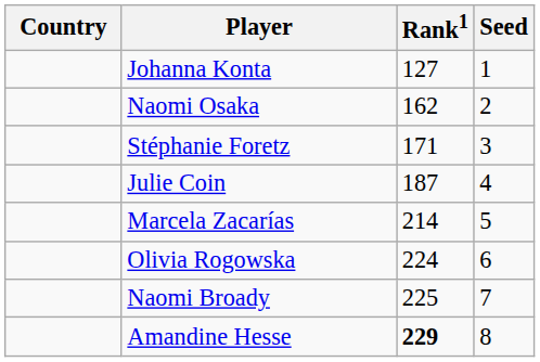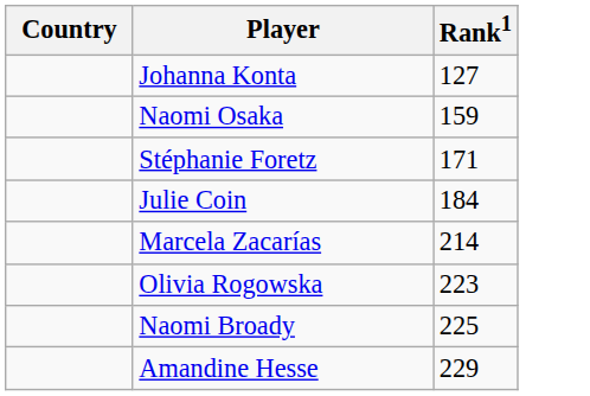- column: Seed | 1 | 2 | 3 | 4 | 5 | 6 | 7 | 8
Naomi Osaka | Rank1: 162 -> 159
Julie Coin | Rank1: 187 -> 184
Olivia Rogowska | Rank1: 224 -> 223
Amandine Hesse | Rank1: bold -> normal
